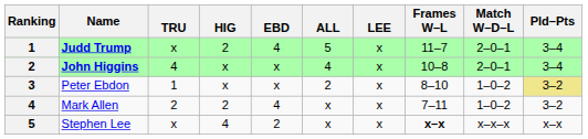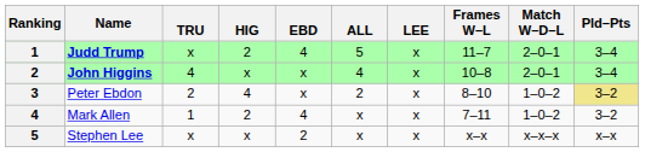Peter Ebdon | TRU: 1 -> 2
Peter Ebdon | HIG: x -> 4
Mark Allen | TRU: 2 -> 1
Stephen Lee | HIG: 4 -> x
Stephen Lee | Frames W–L: bold -> normal
